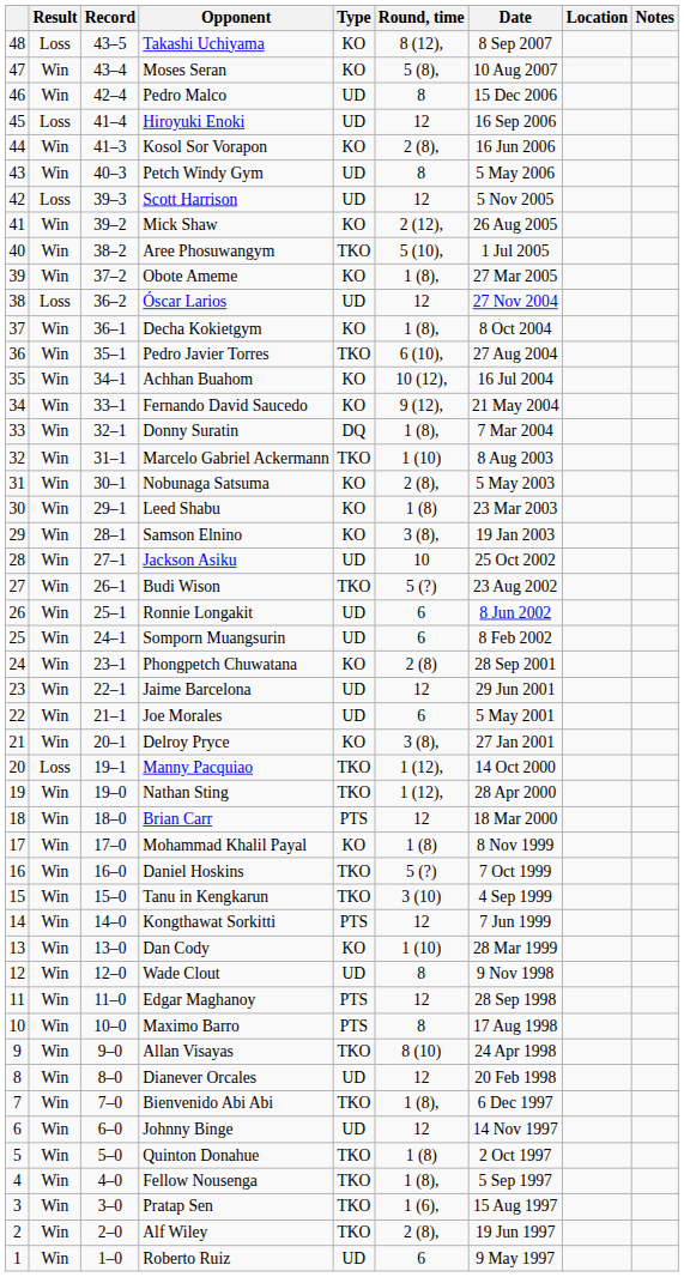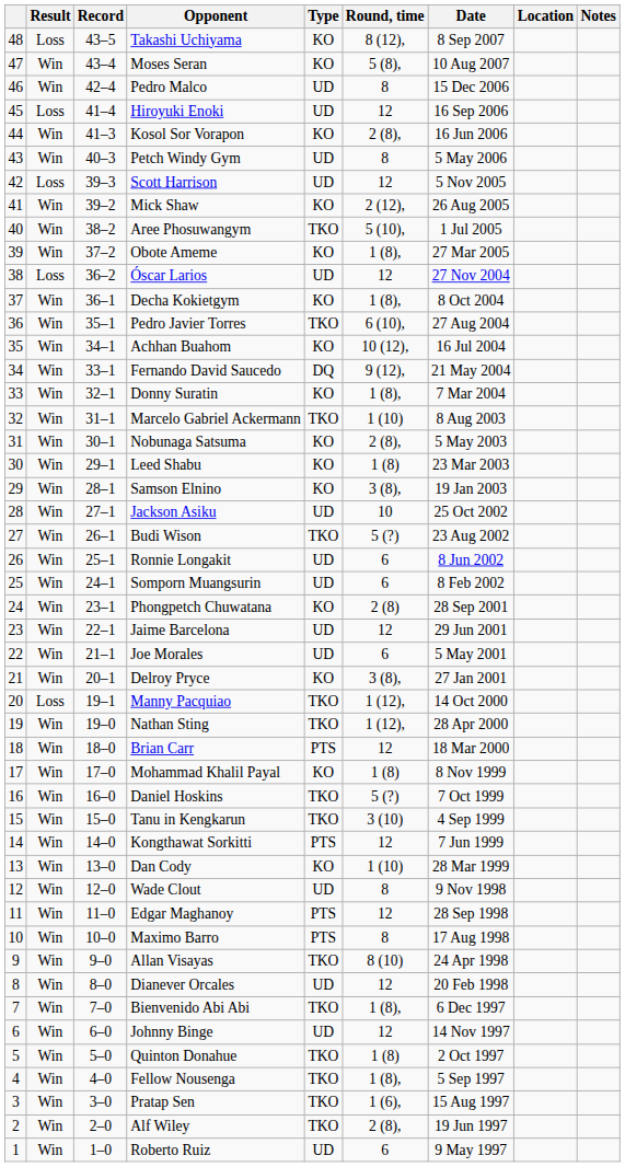Fernando David Saucedo | Type: KO -> DQ
Donny Suratin | Type: DQ -> KO
